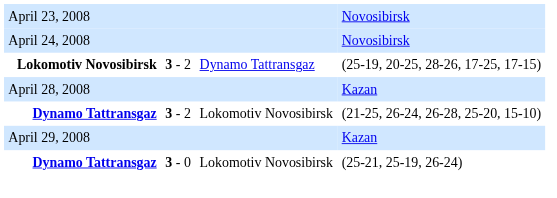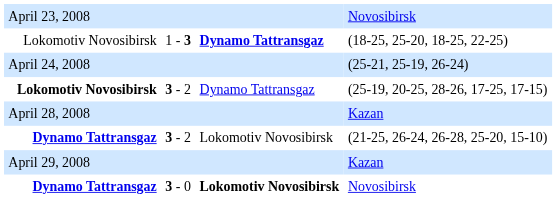+ row: Lokomotiv Novosibirsk | 1 - 3 | Dynamo Tattransgaz | (18-25, 25-20, 18-25, 22-25)
April 24, 2008 | column 5: Novosibirsk -> (25-21, 25-19, 26-24)
3 - 0 | column 4: normal -> bold
3 - 0 | column 5: (25-21, 25-19, 26-24) -> Novosibirsk
